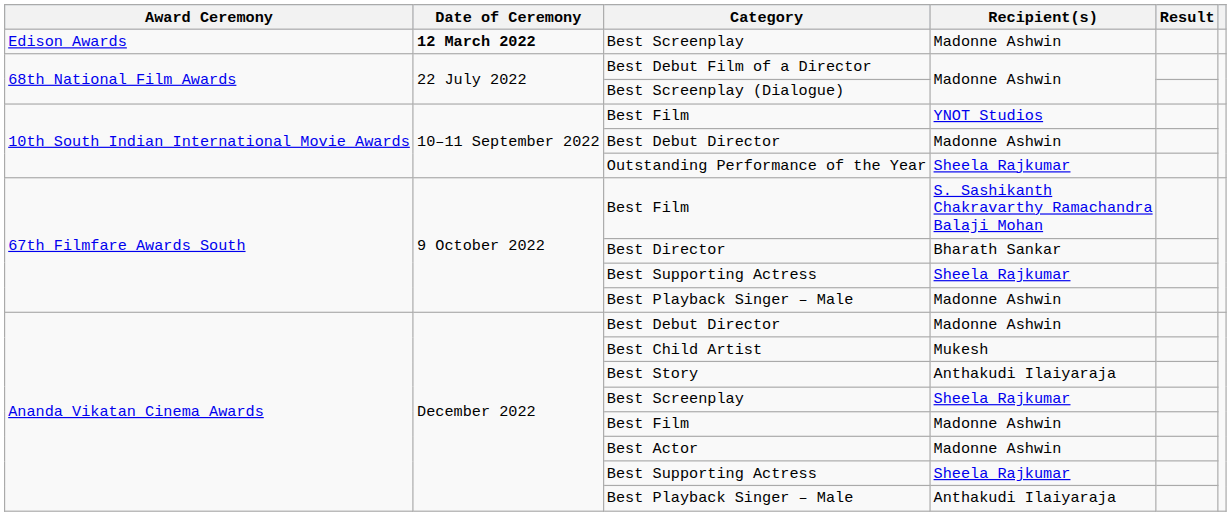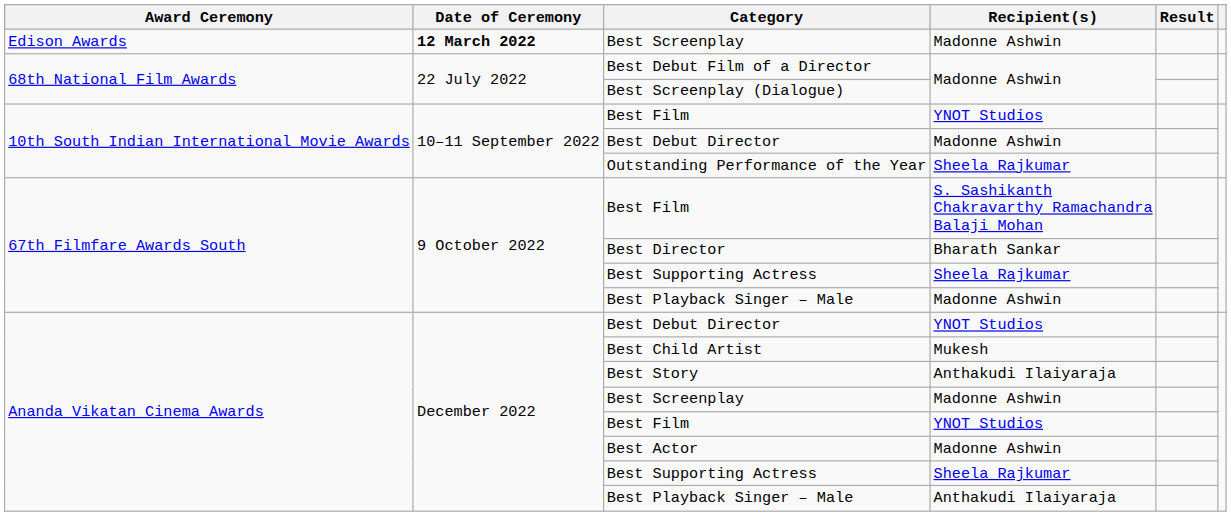Ananda Vikatan Cinema Awards / Best Debut Director | Recipient(s): Madonne Ashwin -> YNOT Studios
Ananda Vikatan Cinema Awards / Best Screenplay | Recipient(s): Sheela Rajkumar -> Madonne Ashwin
Ananda Vikatan Cinema Awards / Best Film | Recipient(s): Madonne Ashwin -> YNOT Studios
